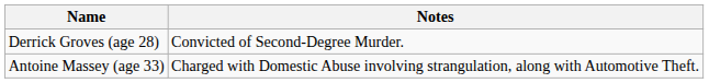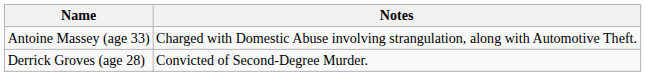rows swapped: Derrick Groves (age 28) <-> Antoine Massey (age 33)
